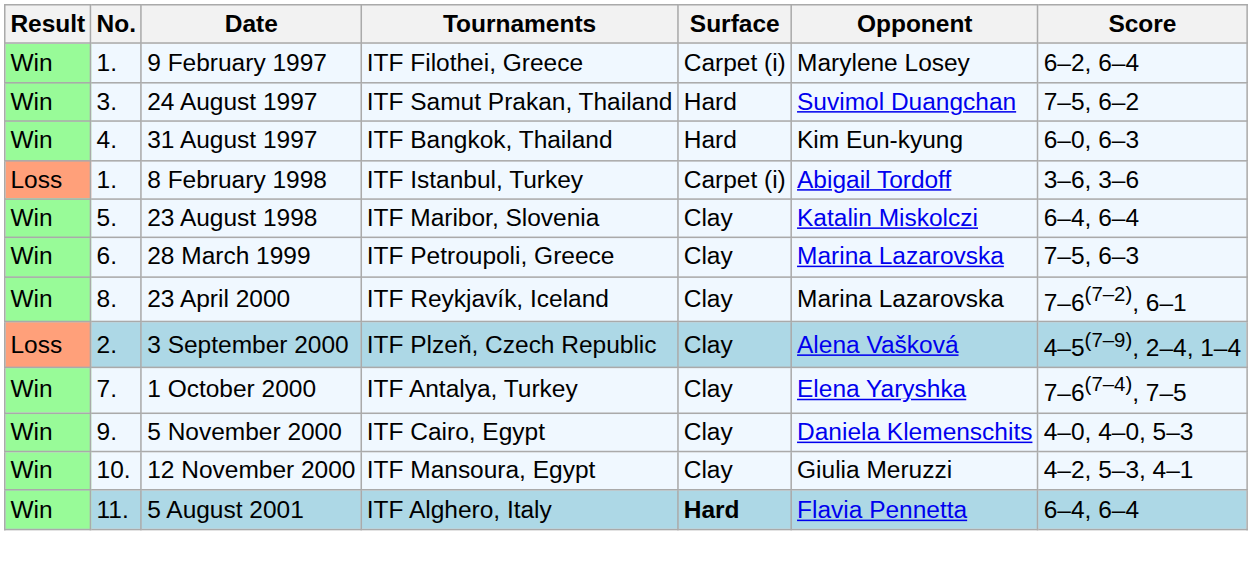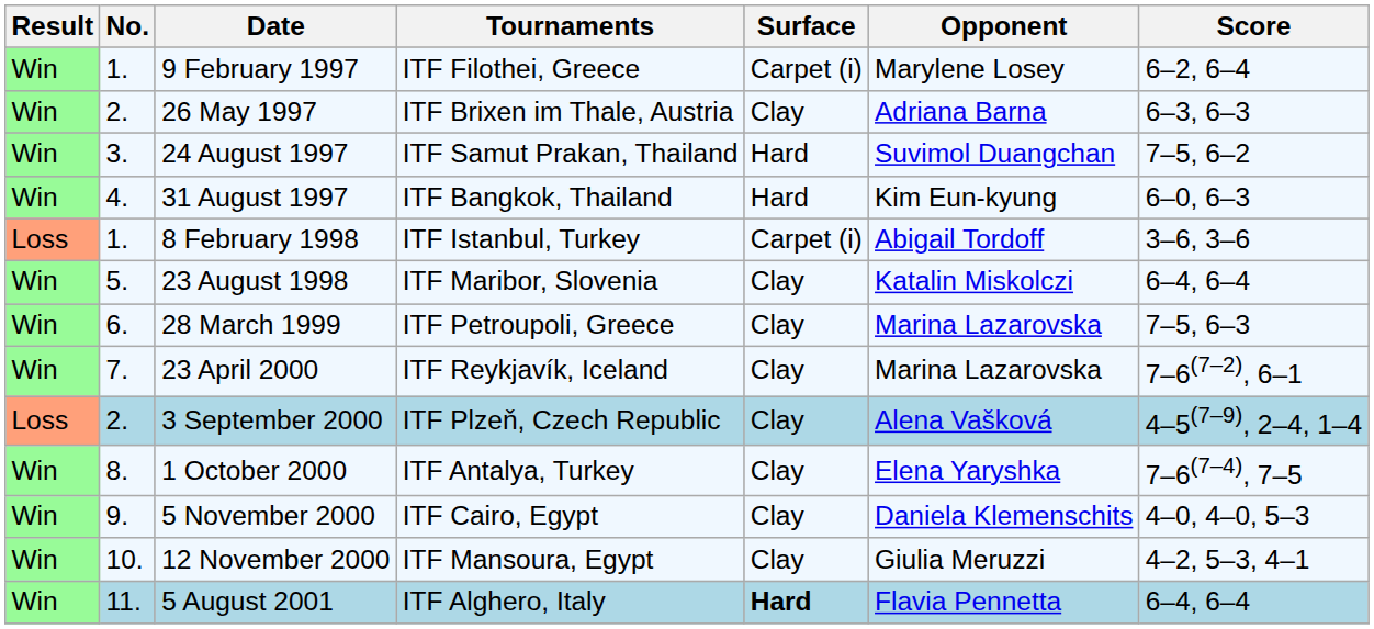+ row: Win | 2. | 26 May 1997 | ITF Brixen im Thale, Austria | Clay | Adriana Barna | 6–3, 6–3
23 April 2000 | No.: 8. -> 7.
1 October 2000 | No.: 7. -> 8.
